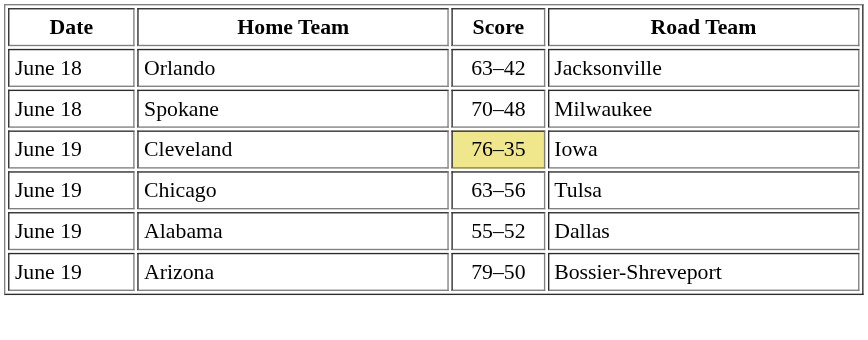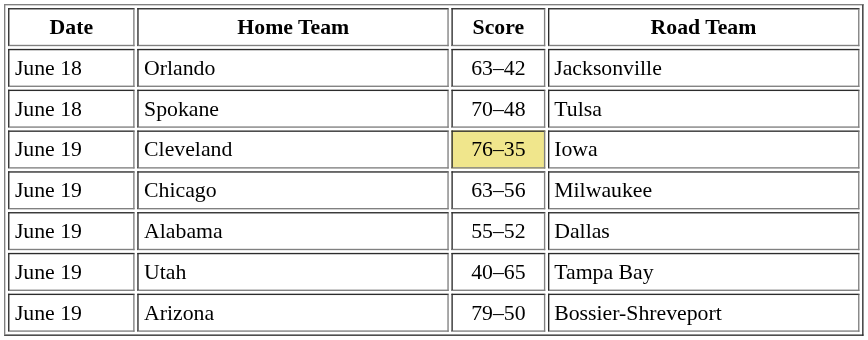Spokane | Road Team: Milwaukee -> Tulsa
Chicago | Road Team: Tulsa -> Milwaukee
+ row: June 19 | Utah | 40–65 | Tampa Bay
